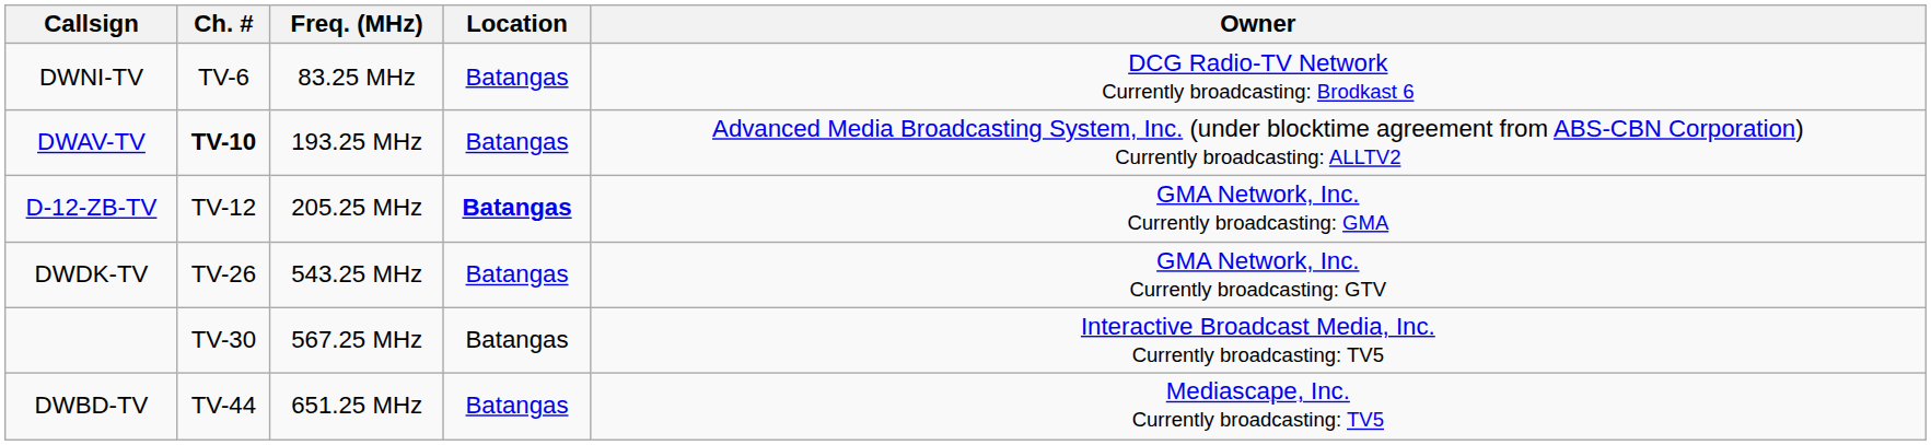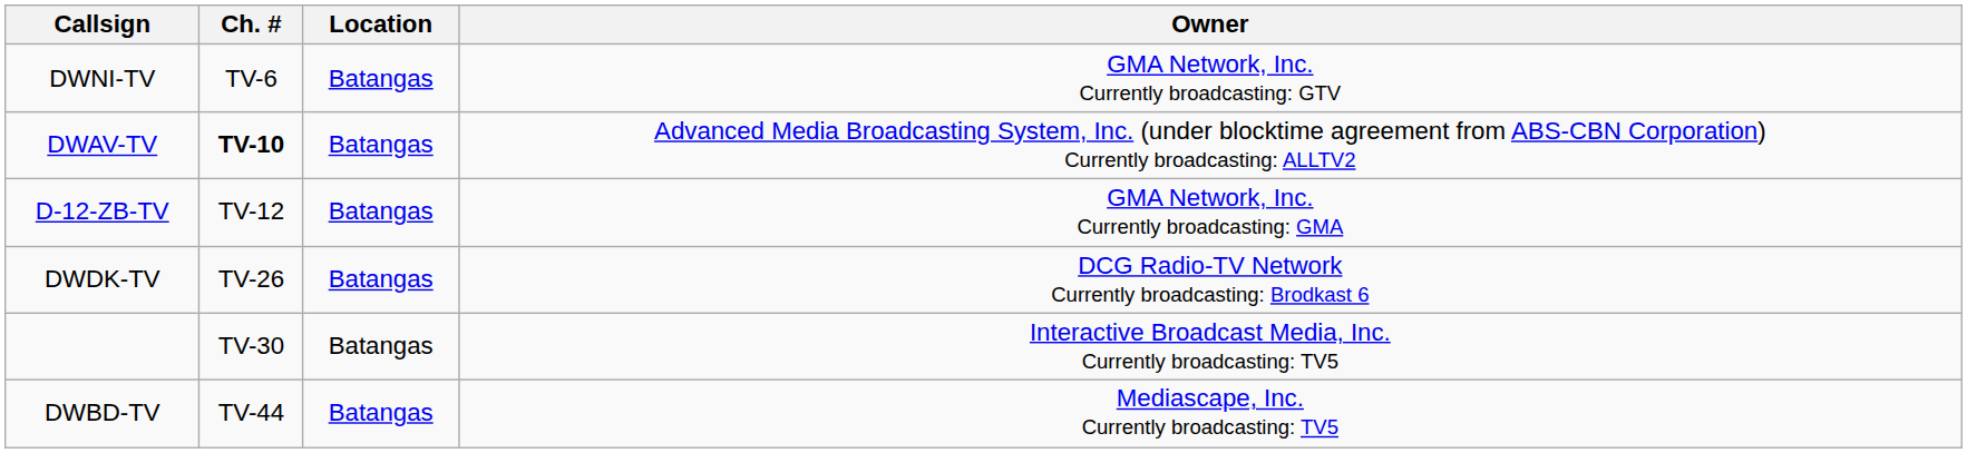- column: Freq. (MHz) | 83.25 MHz | 193.25 MHz | 205.25 MHz | 543.25 MHz | 567.25 MHz | 651.25 MHz
DWNI-TV | Owner: DCG Radio-TV Network Currently broadcasting: Brodkast 6 -> GMA Network, Inc. Currently broadcasting: GTV
D-12-ZB-TV | Location: bold -> normal
DWDK-TV | Owner: GMA Network, Inc. Currently broadcasting: GTV -> DCG Radio-TV Network Currently broadcasting: Brodkast 6
